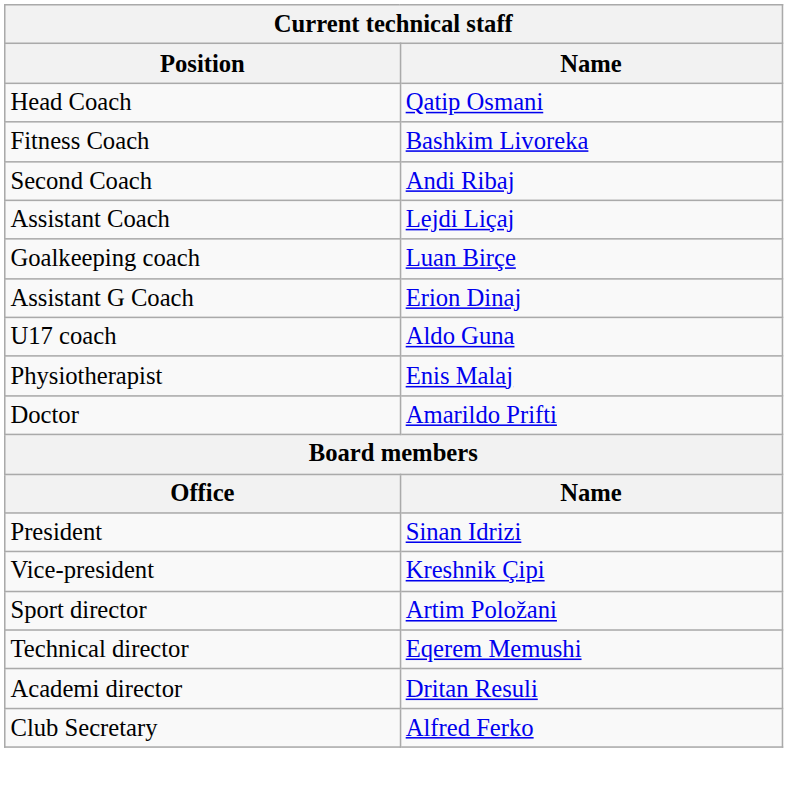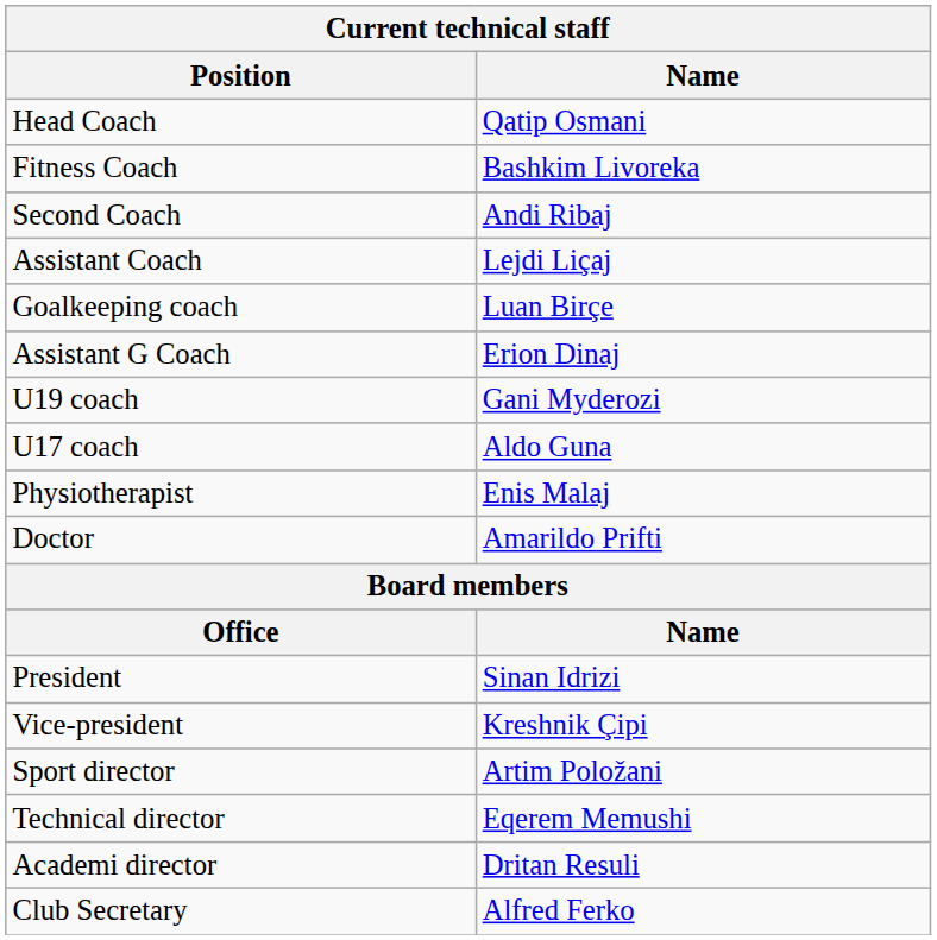+ row: U19 coach | Gani Myderozi
